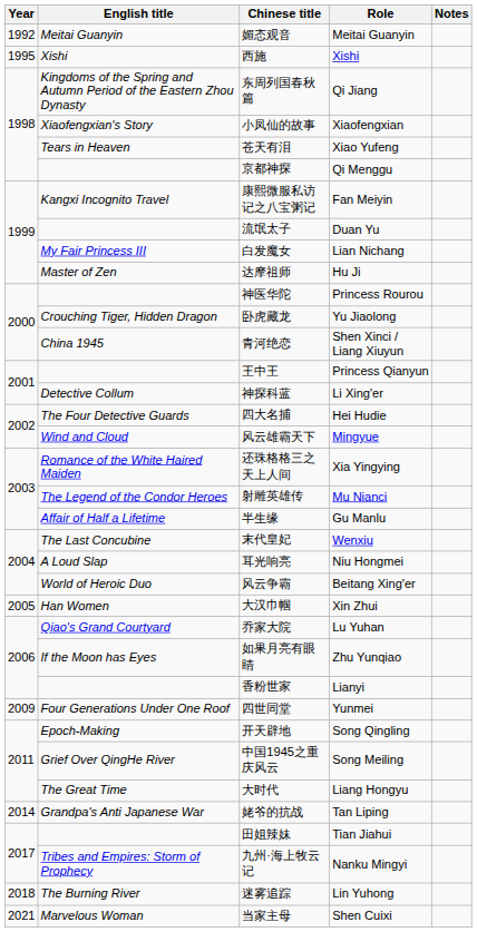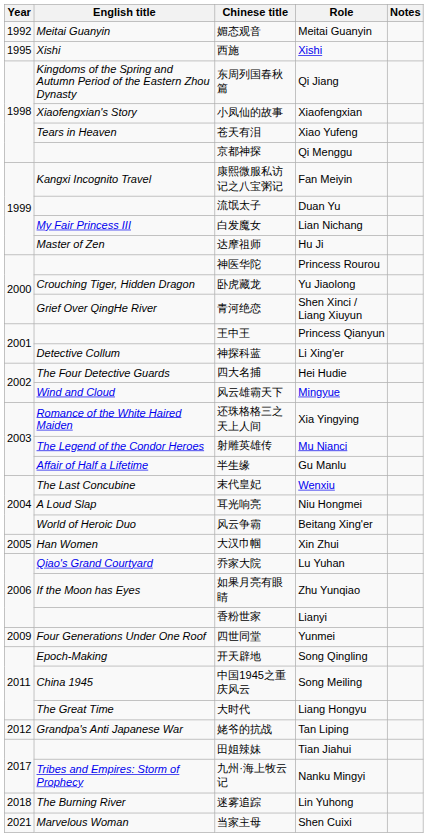青河绝恋 | English title: China 1945 -> Grief Over QingHe River
中国1945之重庆风云 | English title: Grief Over QingHe River -> China 1945
姥爷的抗战 | Year: 2014 -> 2012
